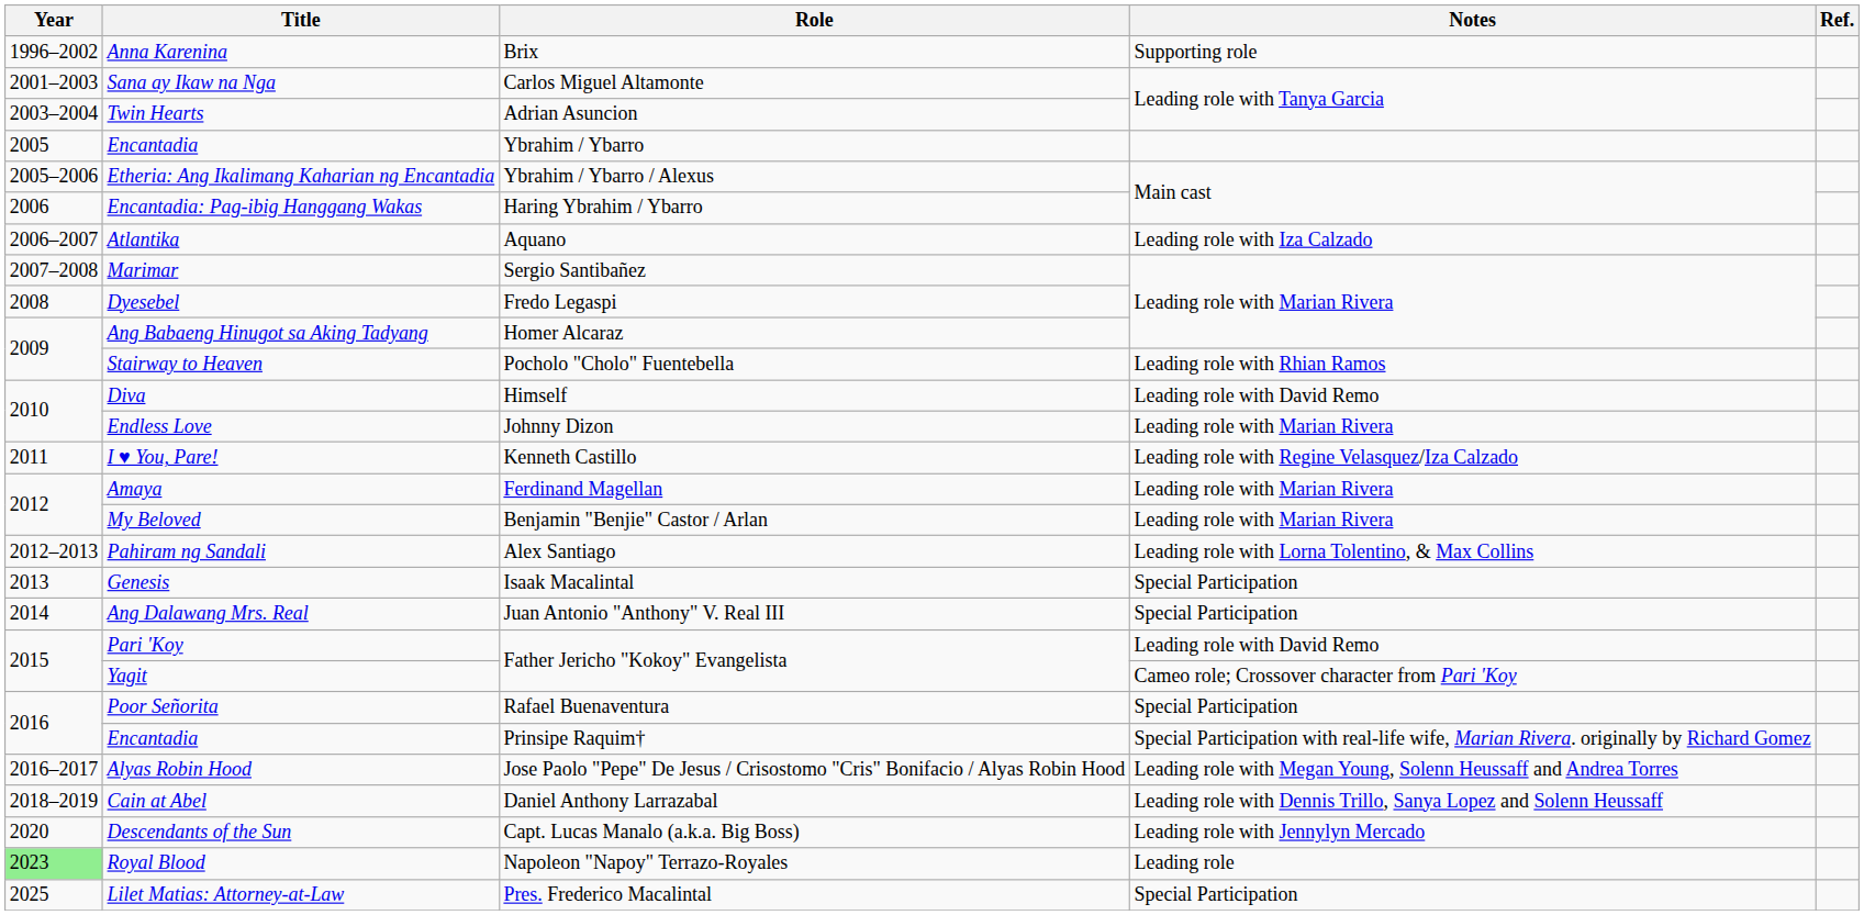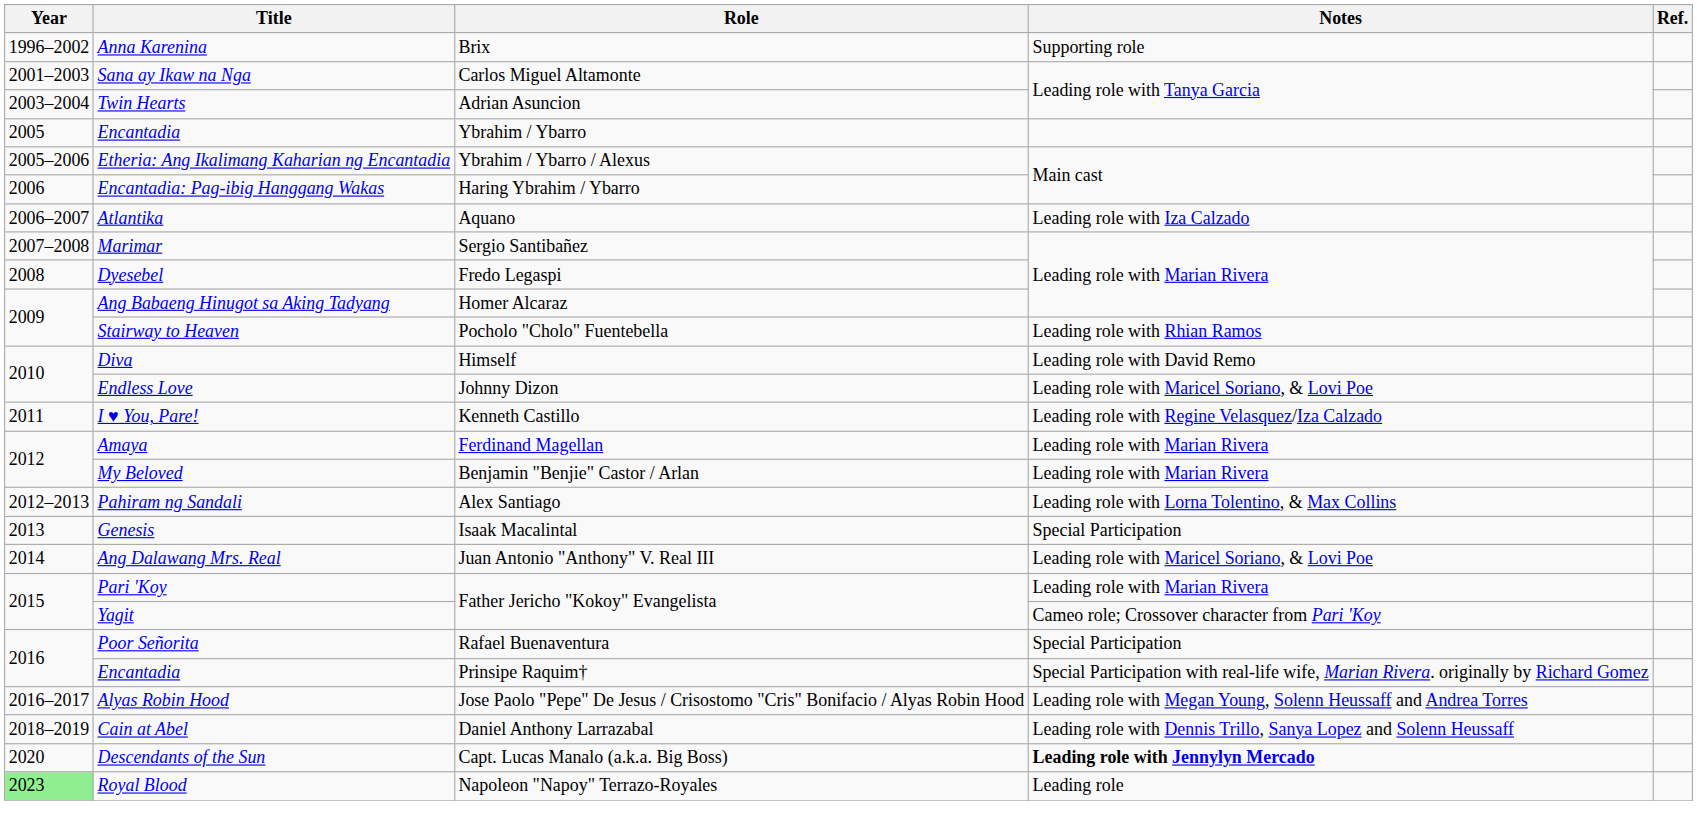Endless Love | Notes: Leading role with Marian Rivera -> Leading role with Maricel Soriano, & Lovi Poe
Ang Dalawang Mrs. Real | Notes: Special Participation -> Leading role with Maricel Soriano, & Lovi Poe
Pari 'Koy | Notes: Leading role with David Remo -> Leading role with Marian Rivera
Descendants of the Sun | Notes: normal -> bold
- row: 2025 | Lilet Matias: Attorney-at-Law | Pres. Frederico Macalintal | Special Participation
